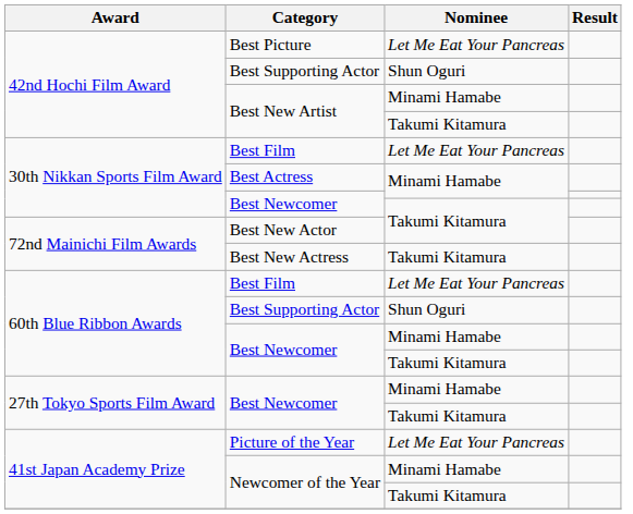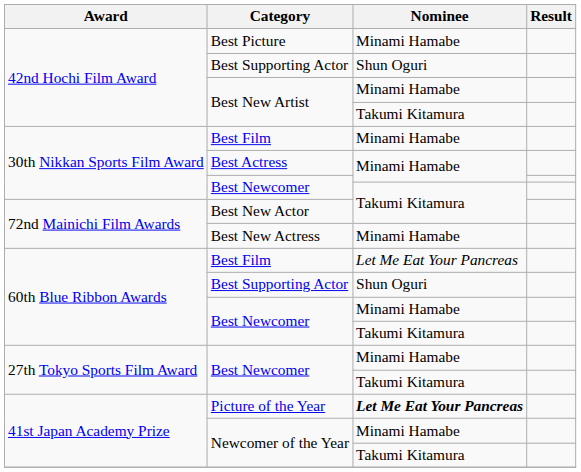Best Picture | Nominee: Let Me Eat Your Pancreas -> Minami Hamabe
30th Nikkan Sports Film Award / Best Film | Nominee: Let Me Eat Your Pancreas -> Minami Hamabe
Best New Actress | Nominee: Takumi Kitamura -> Minami Hamabe
Picture of the Year | Nominee: normal -> bold
